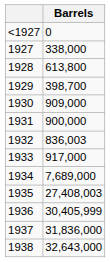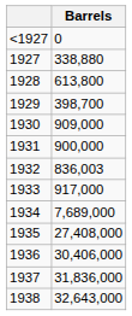1927 | Barrels: 338,000 -> 338,880
1935 | Barrels: 27,408,003 -> 27,408,000
1936 | Barrels: 30,405,999 -> 30,406,000
